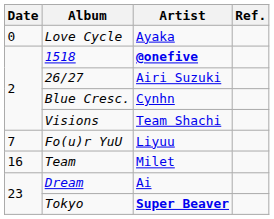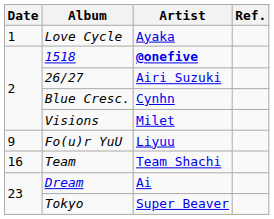Love Cycle | Date: 0 -> 1
Visions | Artist: Team Shachi -> Milet
Fo(u)r YuU | Date: 7 -> 9
Team | Artist: Milet -> Team Shachi
Tokyo | Artist: bold -> normal
